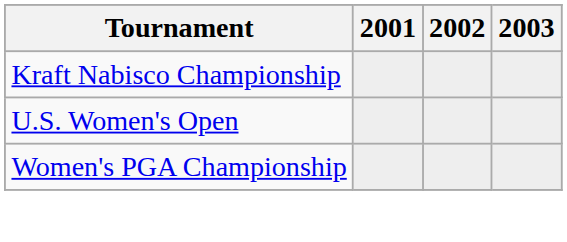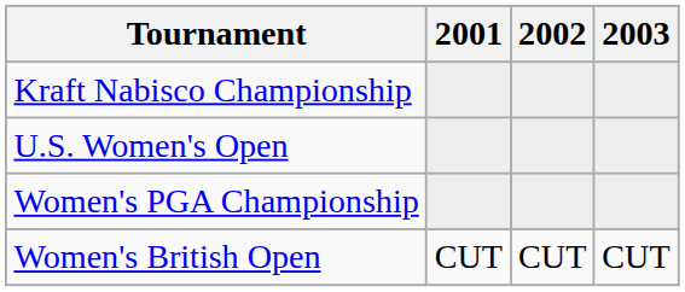+ row: Women's British Open | CUT | CUT | CUT
